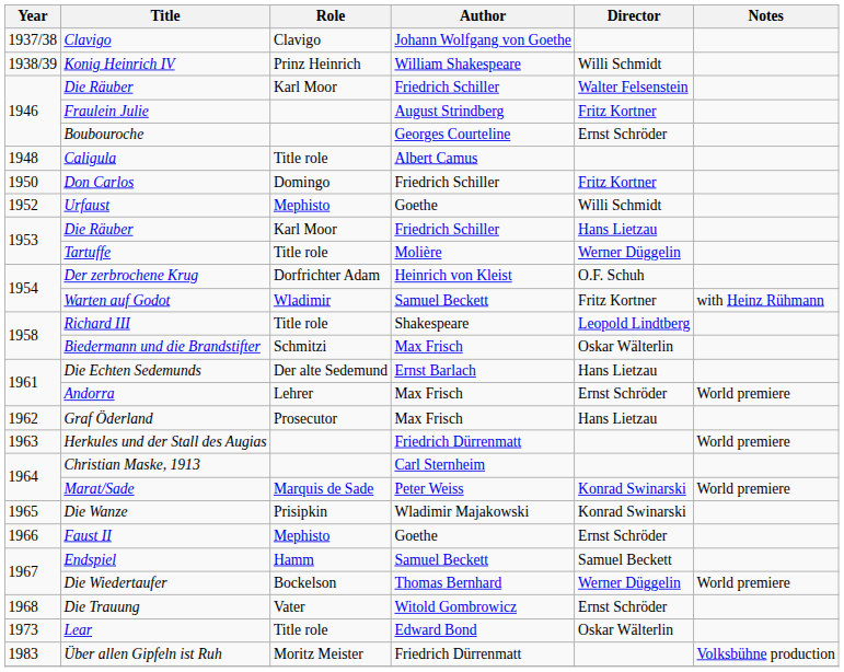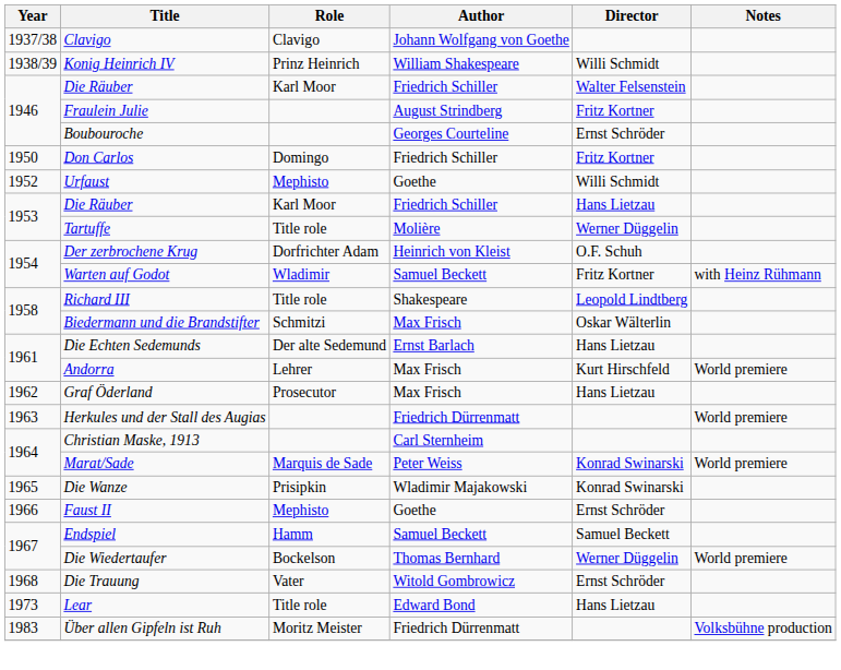- row: 1948 | Caligula | Title role | Albert Camus
Andorra | Director: Ernst Schröder -> Kurt Hirschfeld
Lear | Director: Oskar Wälterlin -> Hans Lietzau
